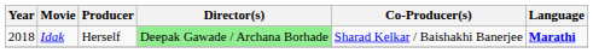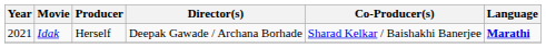Idak | Year: 2018 -> 2021
Idak | Director(s): lightgreen background -> no background
